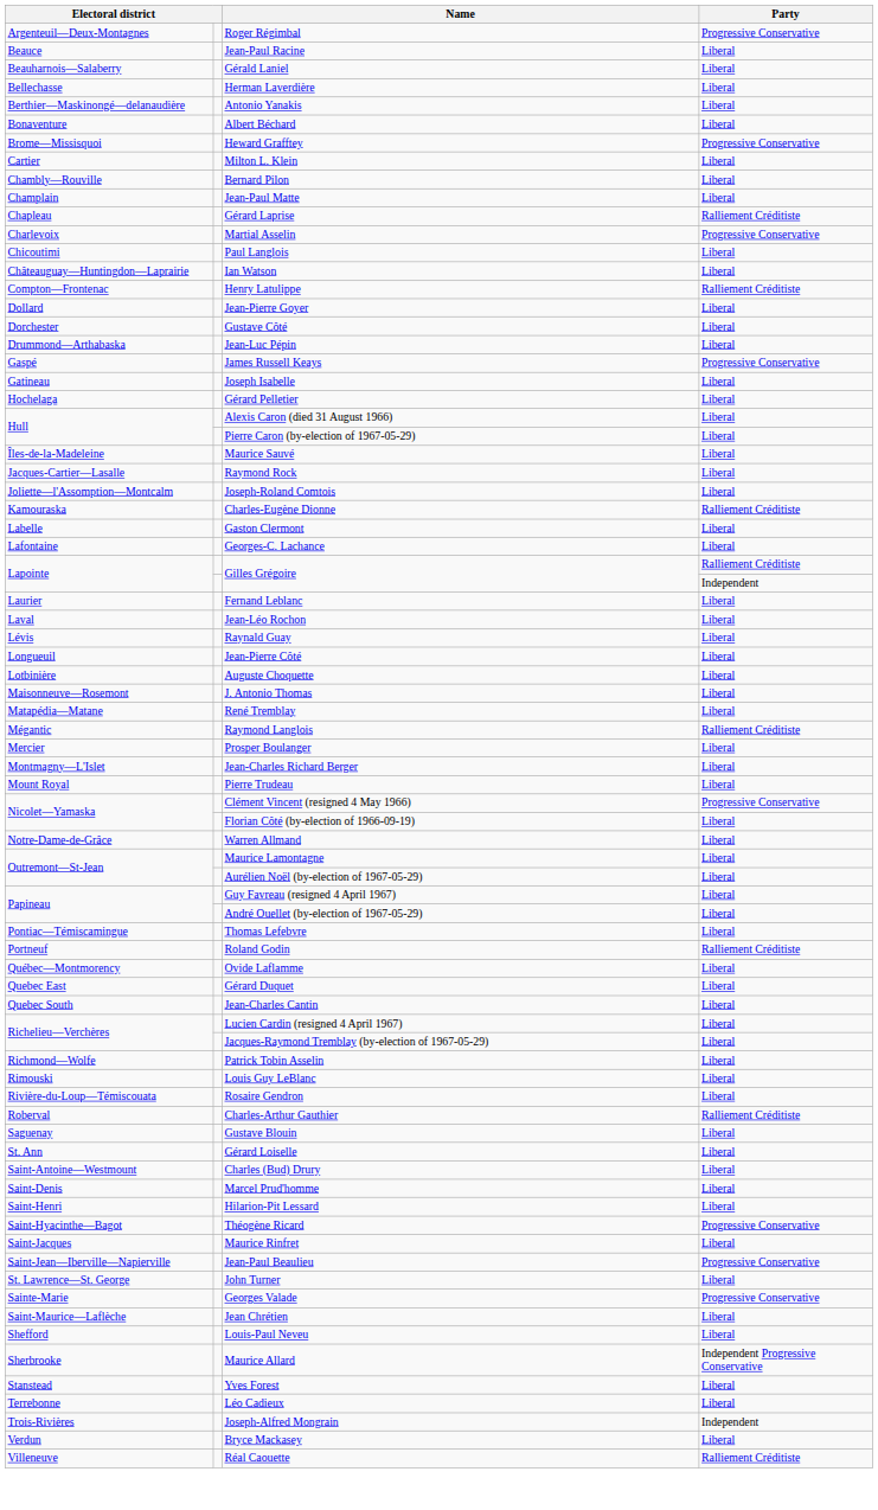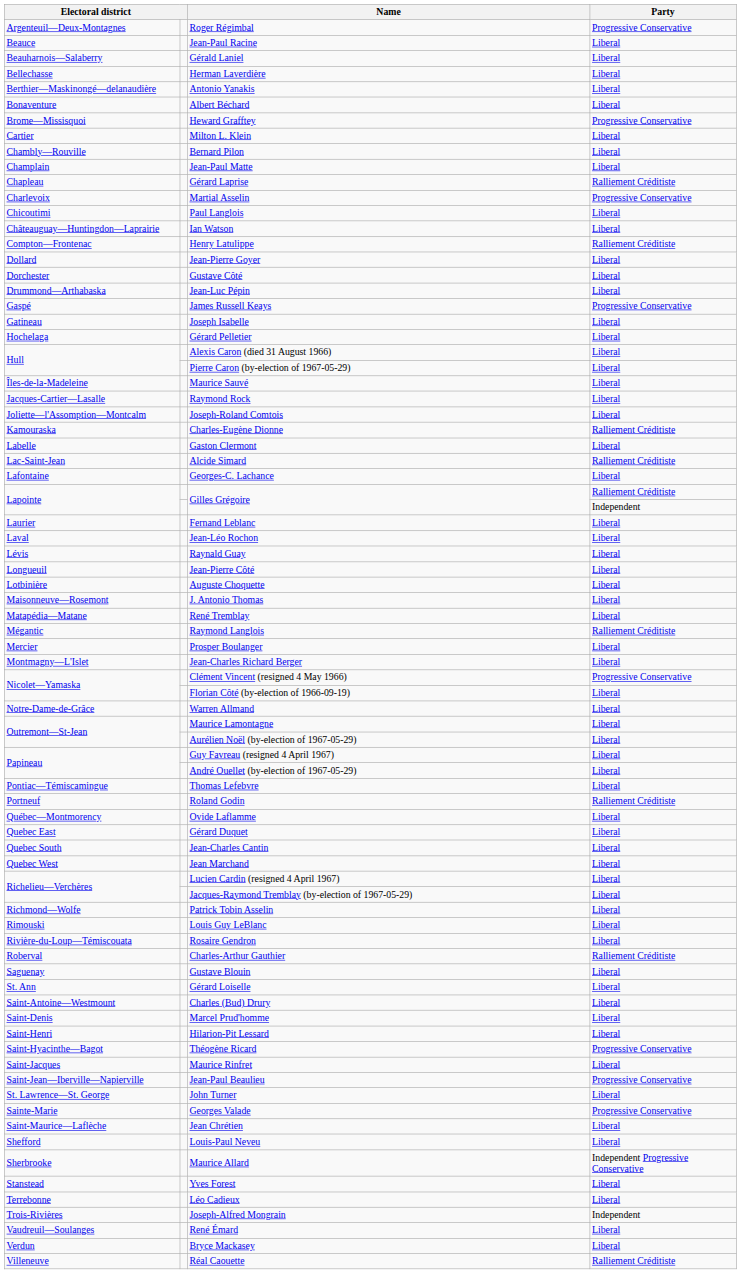+ row: Lac-Saint-Jean | Alcide Simard | Ralliement Créditiste
- row: Mount Royal | Pierre Trudeau | Liberal
+ row: Quebec West | Jean Marchand | Liberal
+ row: Vaudreuil—Soulanges | René Émard | Liberal
